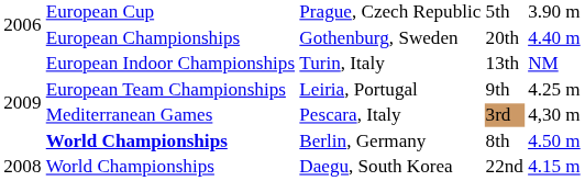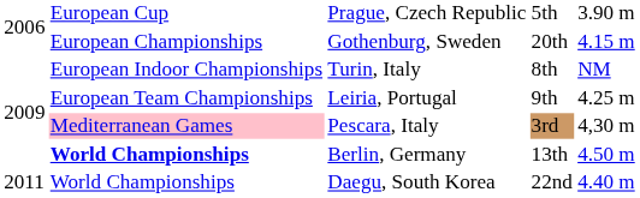Gothenburg, Sweden | column 5: 4.40 m -> 4.15 m
Turin, Italy | column 4: 13th -> 8th
Pescara, Italy | column 2: no background -> pink background
Berlin, Germany | column 4: 8th -> 13th
Daegu, South Korea | column 1: 2008 -> 2011
Daegu, South Korea | column 5: 4.15 m -> 4.40 m
